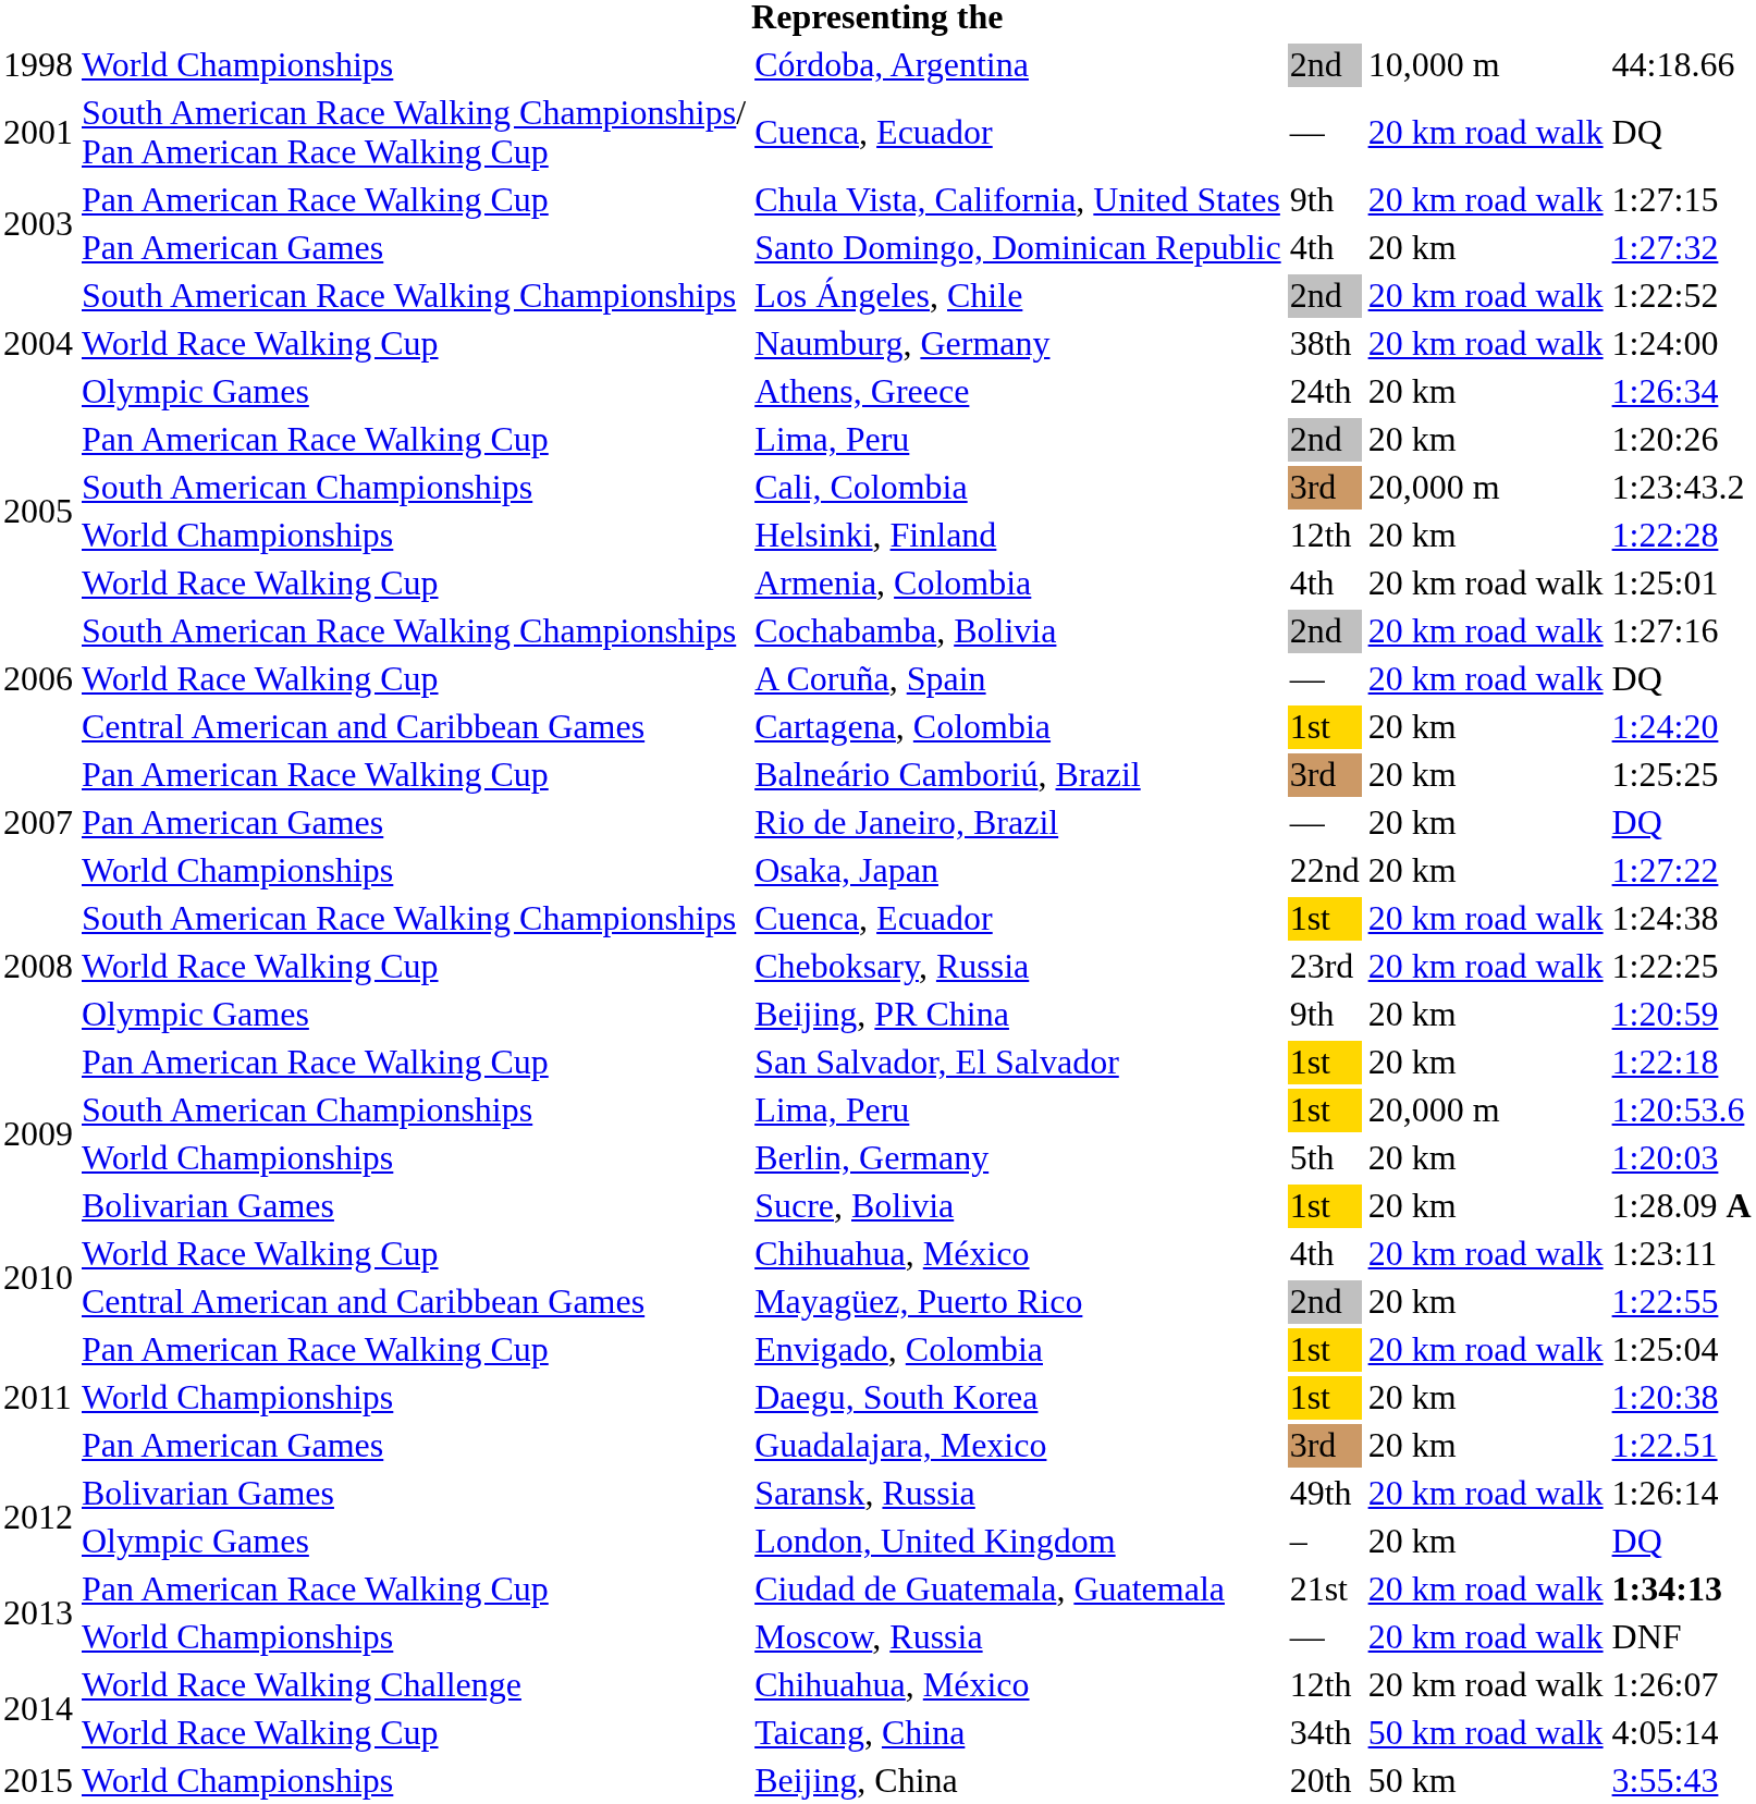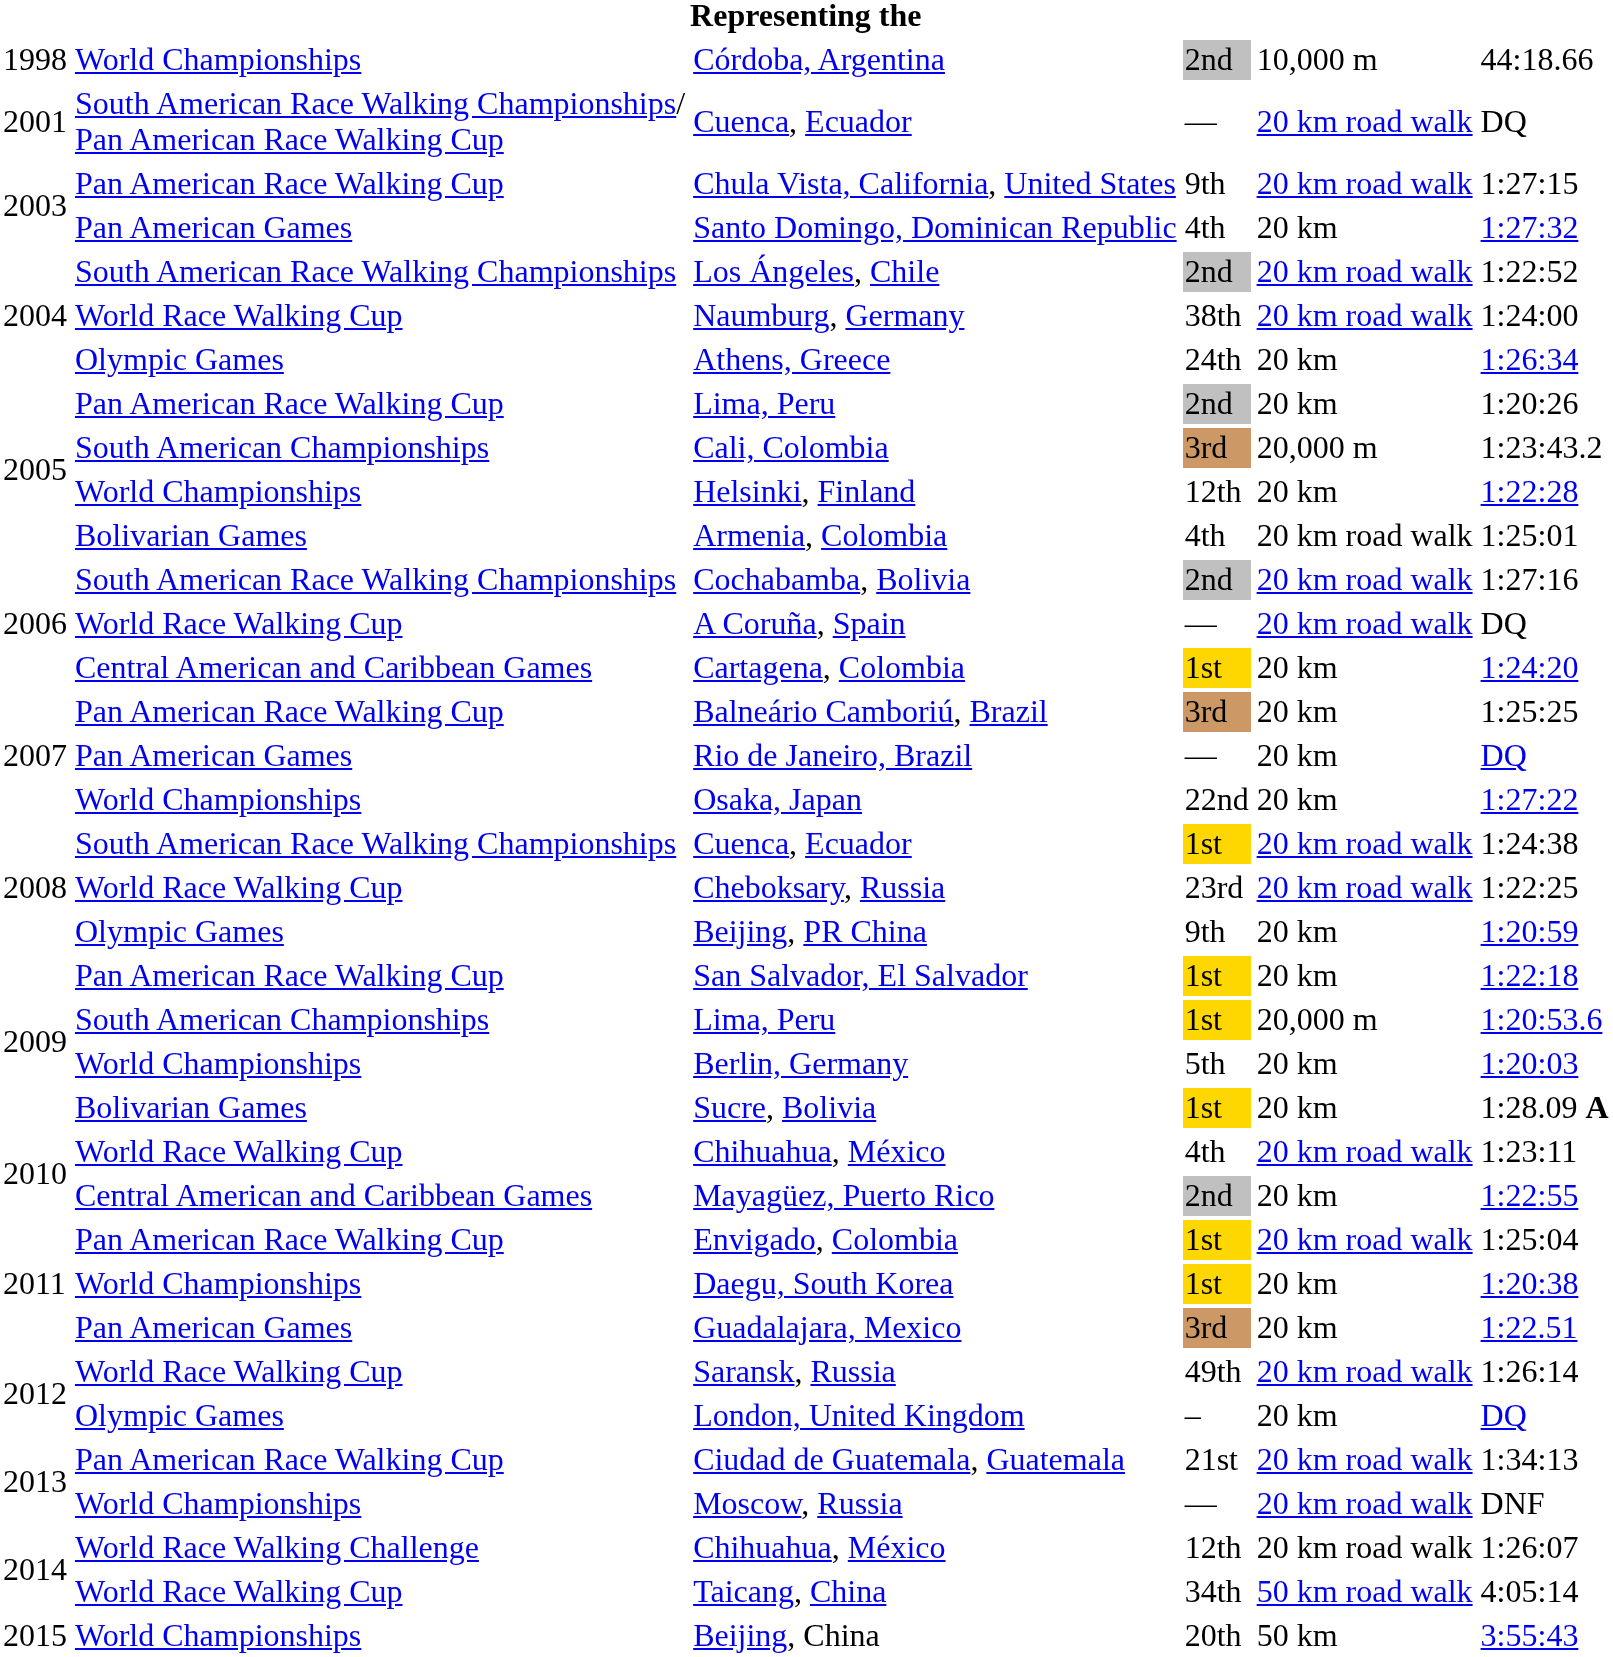Armenia, Colombia | column 2: World Race Walking Cup -> Bolivarian Games
Saransk, Russia | column 2: Bolivarian Games -> World Race Walking Cup
Ciudad de Guatemala, Guatemala | column 6: bold -> normal
